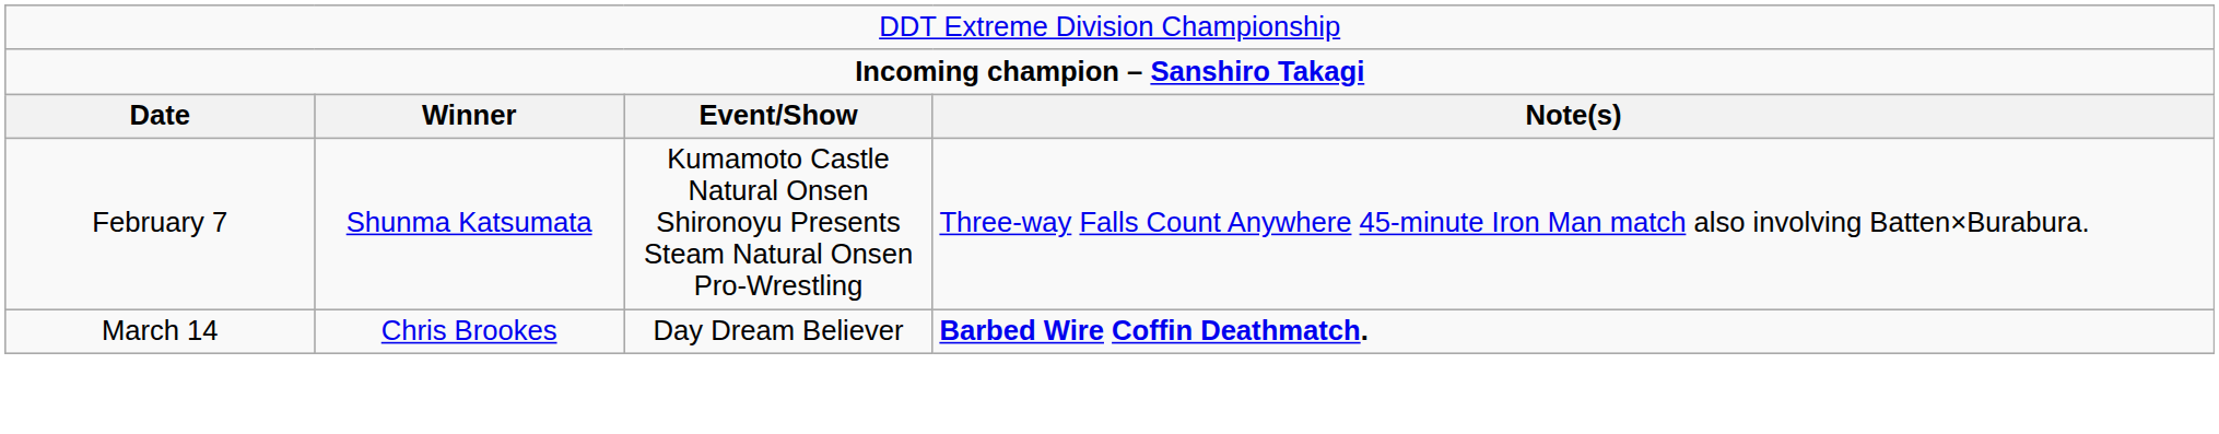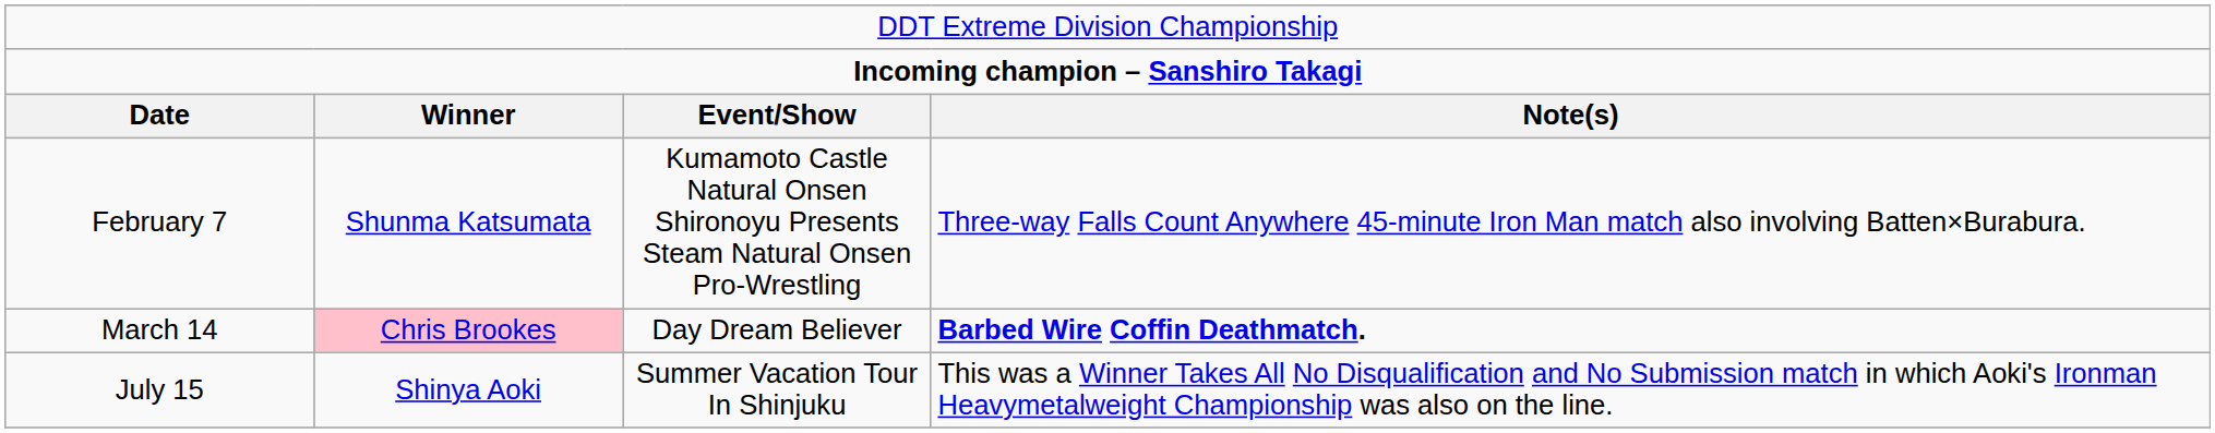March 14 | column 2: no background -> pink background
+ row: July 15 | Shinya Aoki | Summer Vacation Tour In Shinjuku | This was a Winner Takes All No Disqualification and No Submission match in which Aoki's Ironman Heavymetalweight Championship was also on the line.
